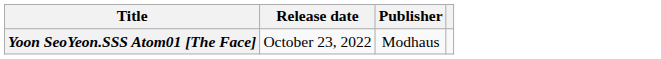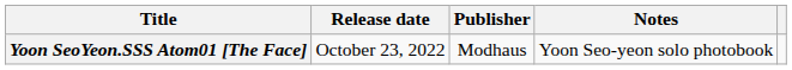+ column: Notes | Yoon Seo-yeon solo photobook
